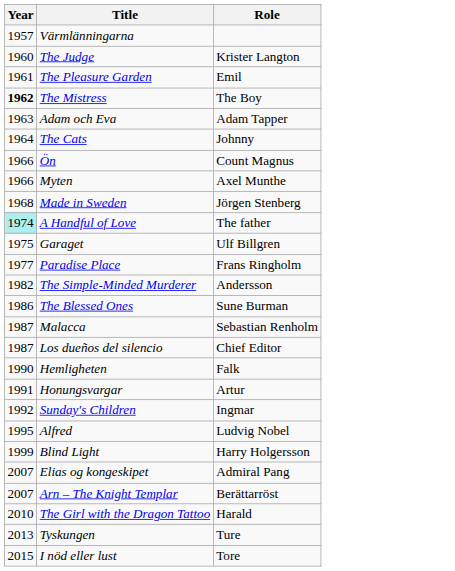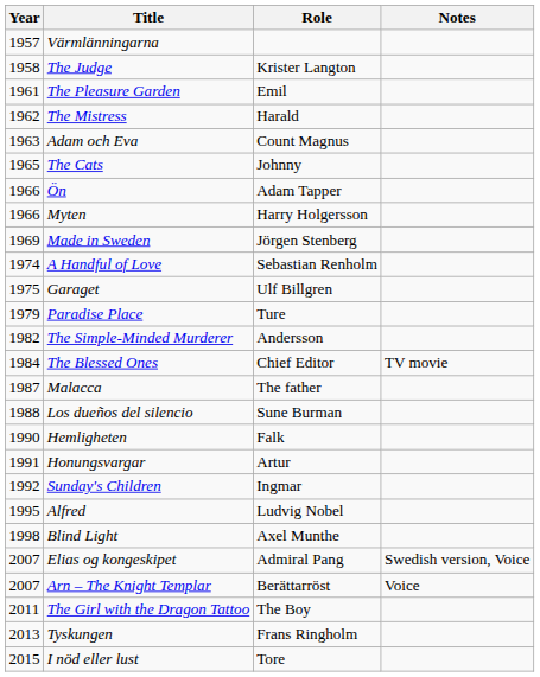+ column: Notes | TV movie | Swedish version, Voice | Voice
The Judge | Year: 1960 -> 1958
The Mistress | Year: bold -> normal
The Mistress | Role: The Boy -> Harald
Adam och Eva | Role: Adam Tapper -> Count Magnus
The Cats | Year: 1964 -> 1965
Ön | Role: Count Magnus -> Adam Tapper
Myten | Role: Axel Munthe -> Harry Holgersson
Made in Sweden | Year: 1968 -> 1969
A Handful of Love | Year: paleturquoise background -> no background
A Handful of Love | Role: The father -> Sebastian Renholm
Paradise Place | Year: 1977 -> 1979
Paradise Place | Role: Frans Ringholm -> Ture
The Blessed Ones | Year: 1986 -> 1984
The Blessed Ones | Role: Sune Burman -> Chief Editor
Malacca | Role: Sebastian Renholm -> The father
Los dueños del silencio | Year: 1987 -> 1988
Los dueños del silencio | Role: Chief Editor -> Sune Burman
Blind Light | Year: 1999 -> 1998
Blind Light | Role: Harry Holgersson -> Axel Munthe
The Girl with the Dragon Tattoo | Year: 2010 -> 2011
The Girl with the Dragon Tattoo | Role: Harald -> The Boy
Tyskungen | Role: Ture -> Frans Ringholm
